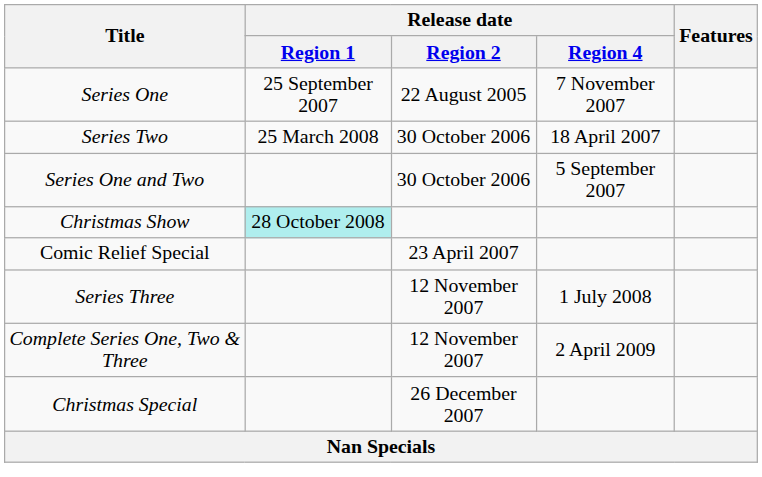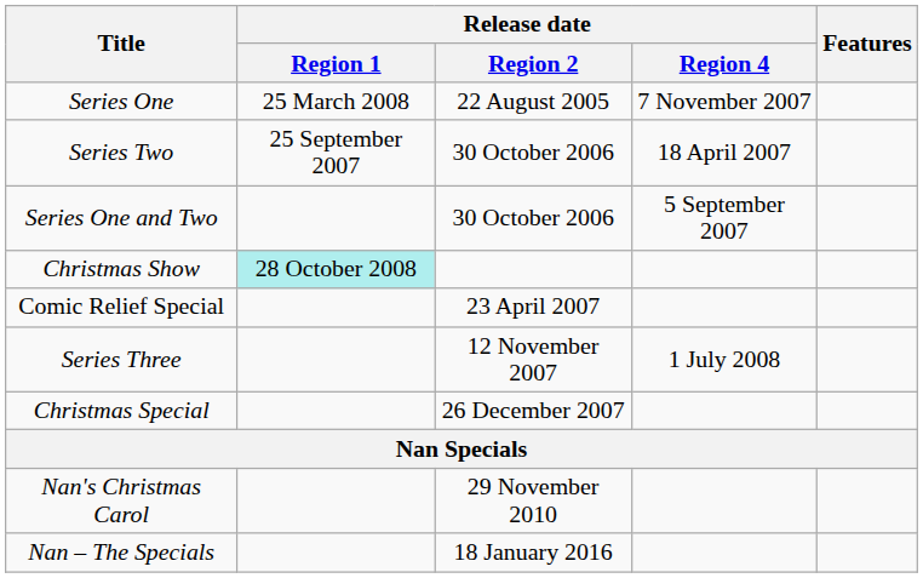Series One | Release date / Region 1: 25 September 2007 -> 25 March 2008
Series Two | Release date / Region 1: 25 March 2008 -> 25 September 2007
- row: Complete Series One, Two & Three | 12 November 2007 | 2 April 2009
+ row: Nan's Christmas Carol | 29 November 2010
+ row: Nan – The Specials | 18 January 2016
